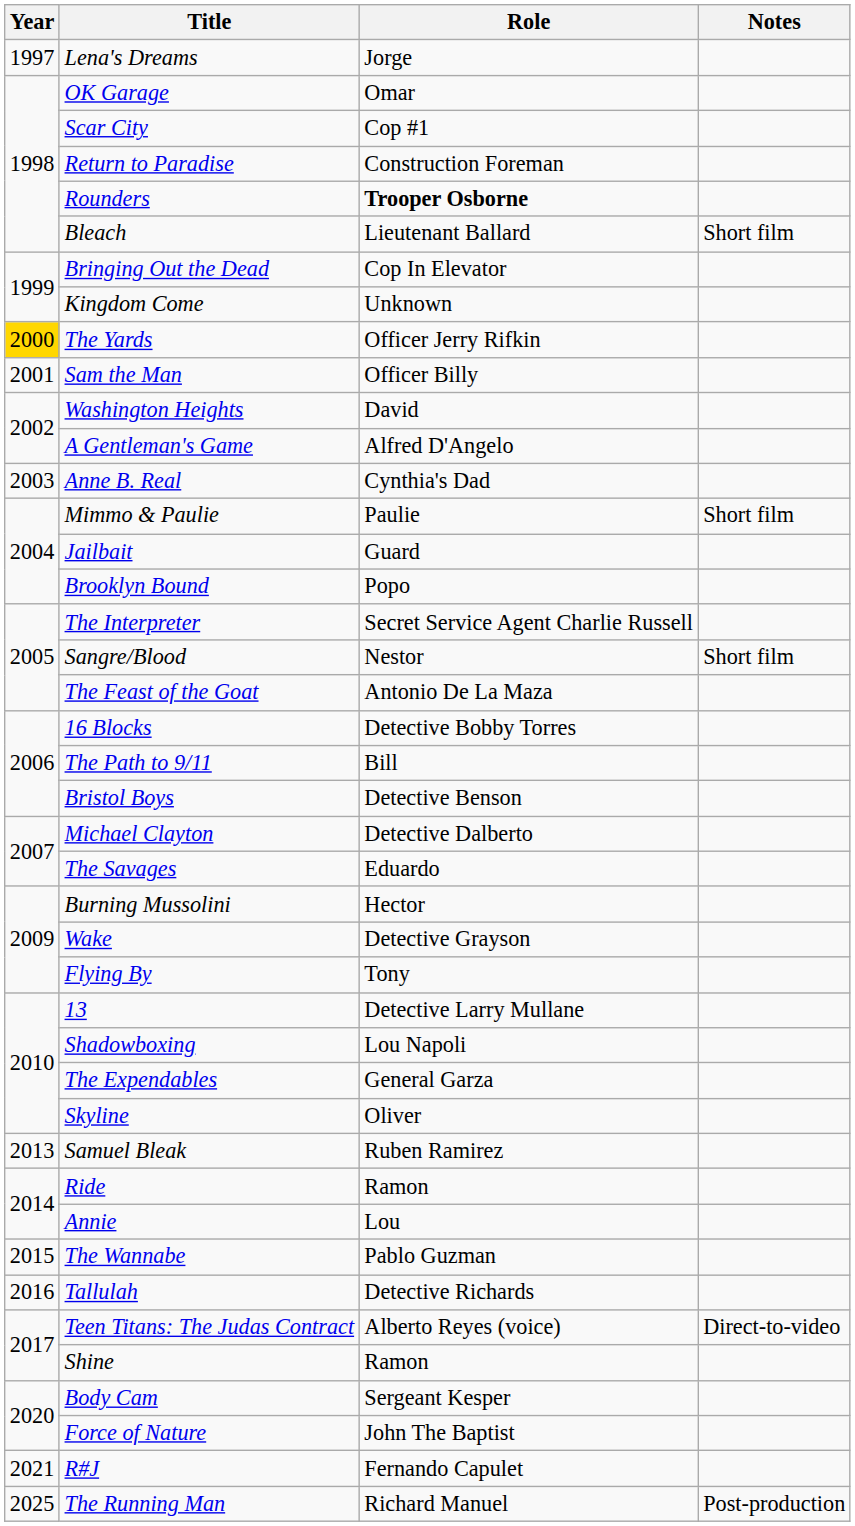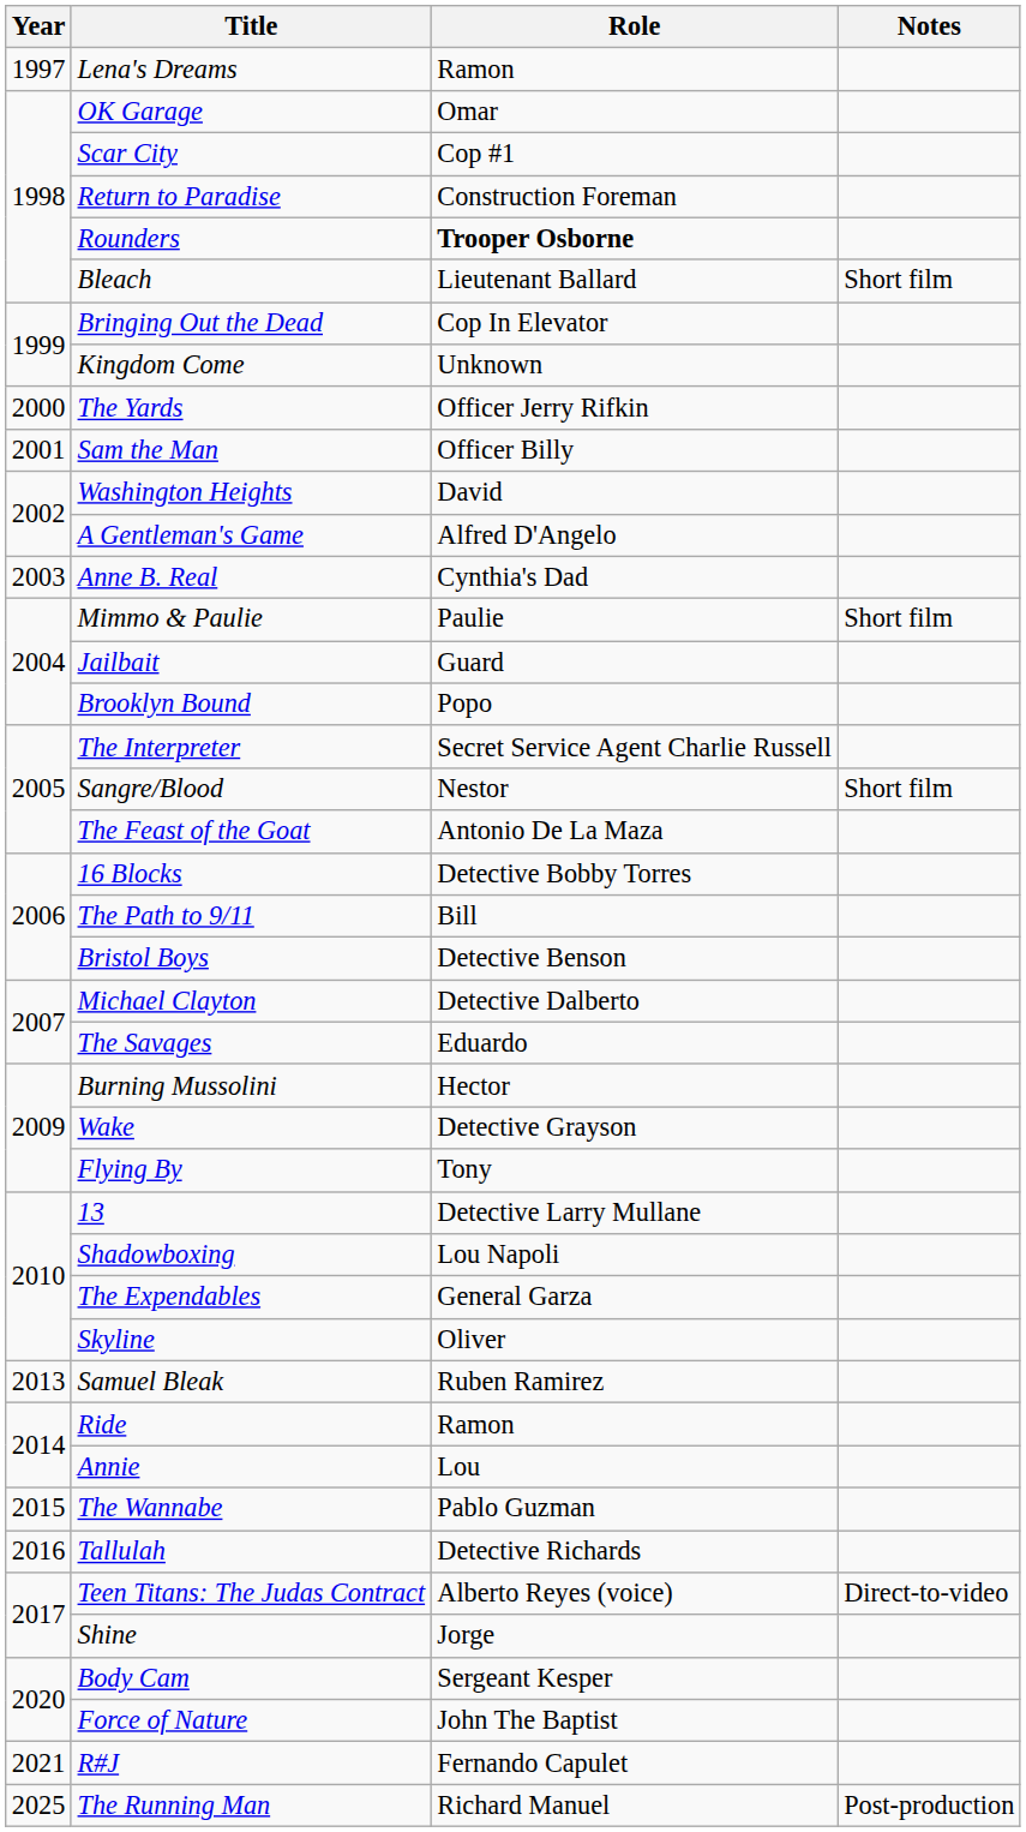Lena's Dreams | Role: Jorge -> Ramon
The Yards | Year: gold background -> no background
Shine | Role: Ramon -> Jorge
